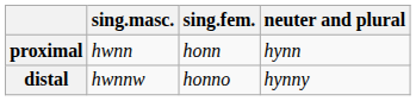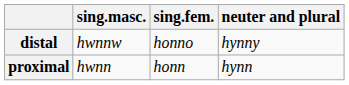rows swapped: proximal <-> distal
